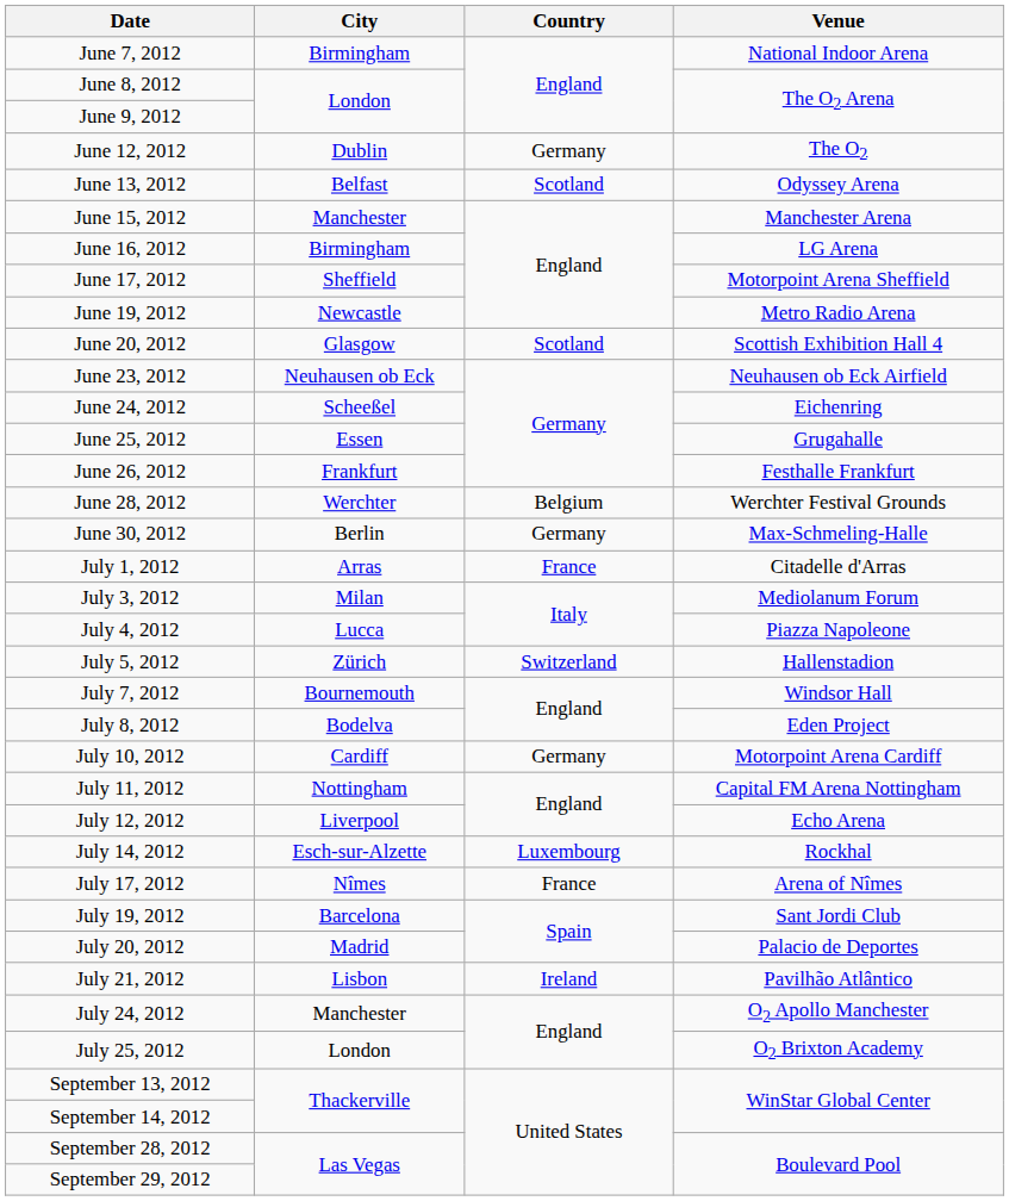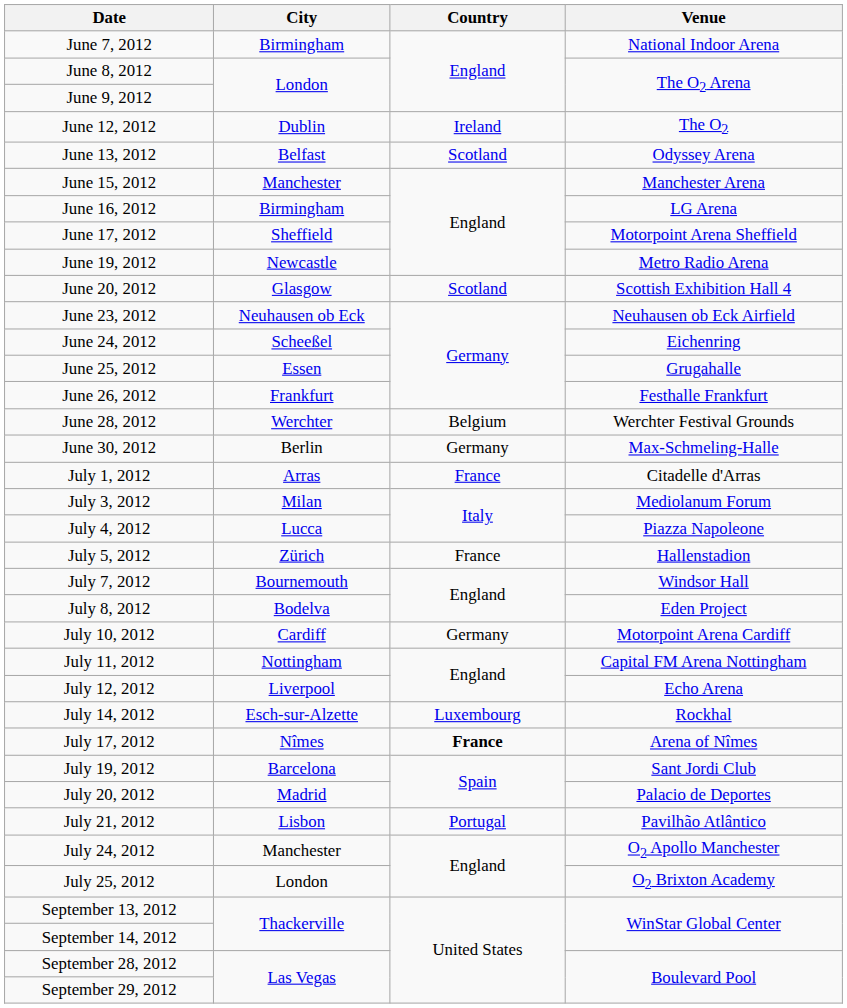June 12, 2012 | Country: Germany -> Ireland
July 5, 2012 | Country: Switzerland -> France
July 17, 2012 | Country: normal -> bold
July 21, 2012 | Country: Ireland -> Portugal
